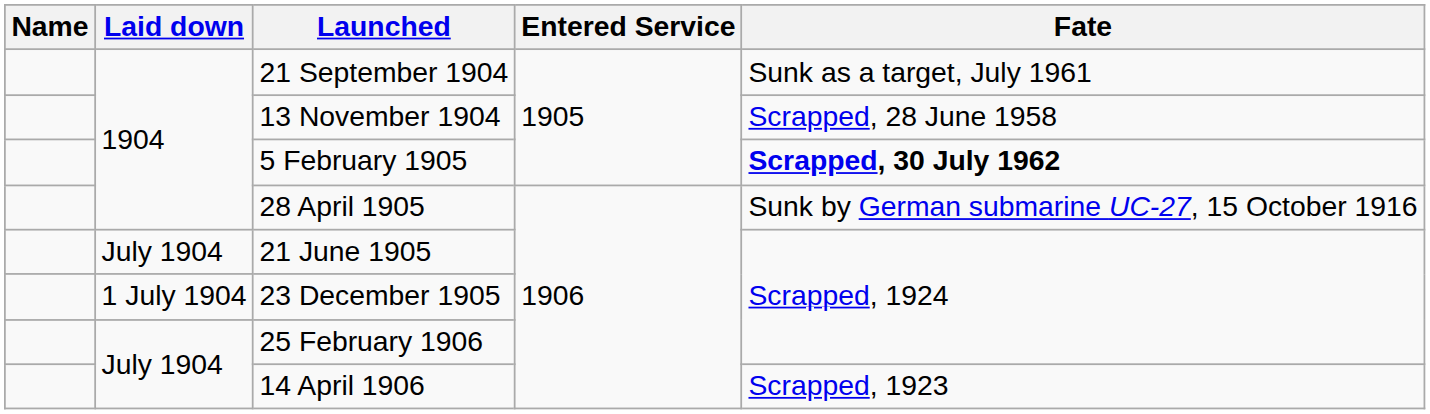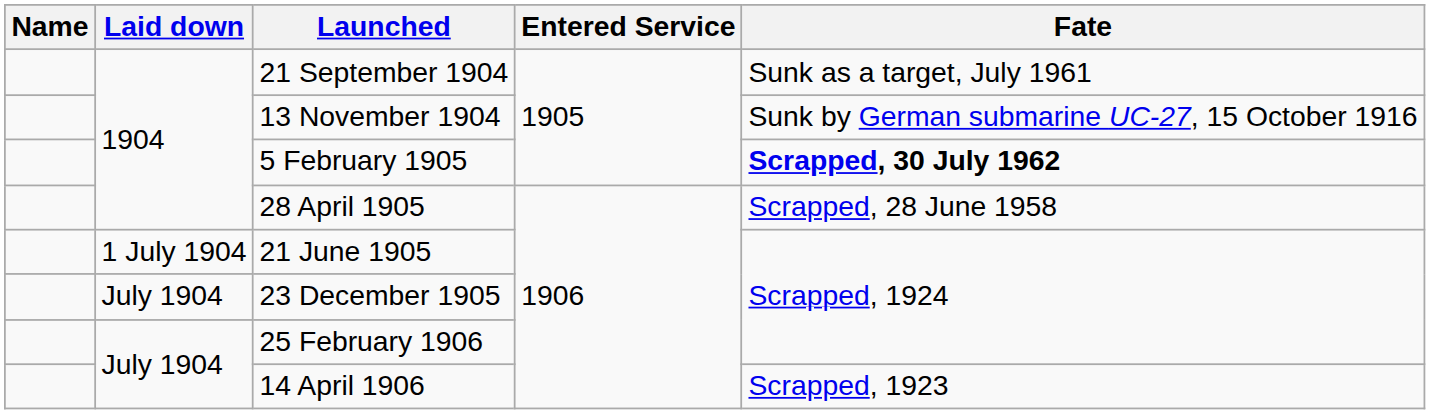13 November 1904 | Fate: Scrapped, 28 June 1958 -> Sunk by German submarine UC-27, 15 October 1916
28 April 1905 | Fate: Sunk by German submarine UC-27, 15 October 1916 -> Scrapped, 28 June 1958
21 June 1905 | Laid down: July 1904 -> 1 July 1904
23 December 1905 | Laid down: 1 July 1904 -> July 1904
